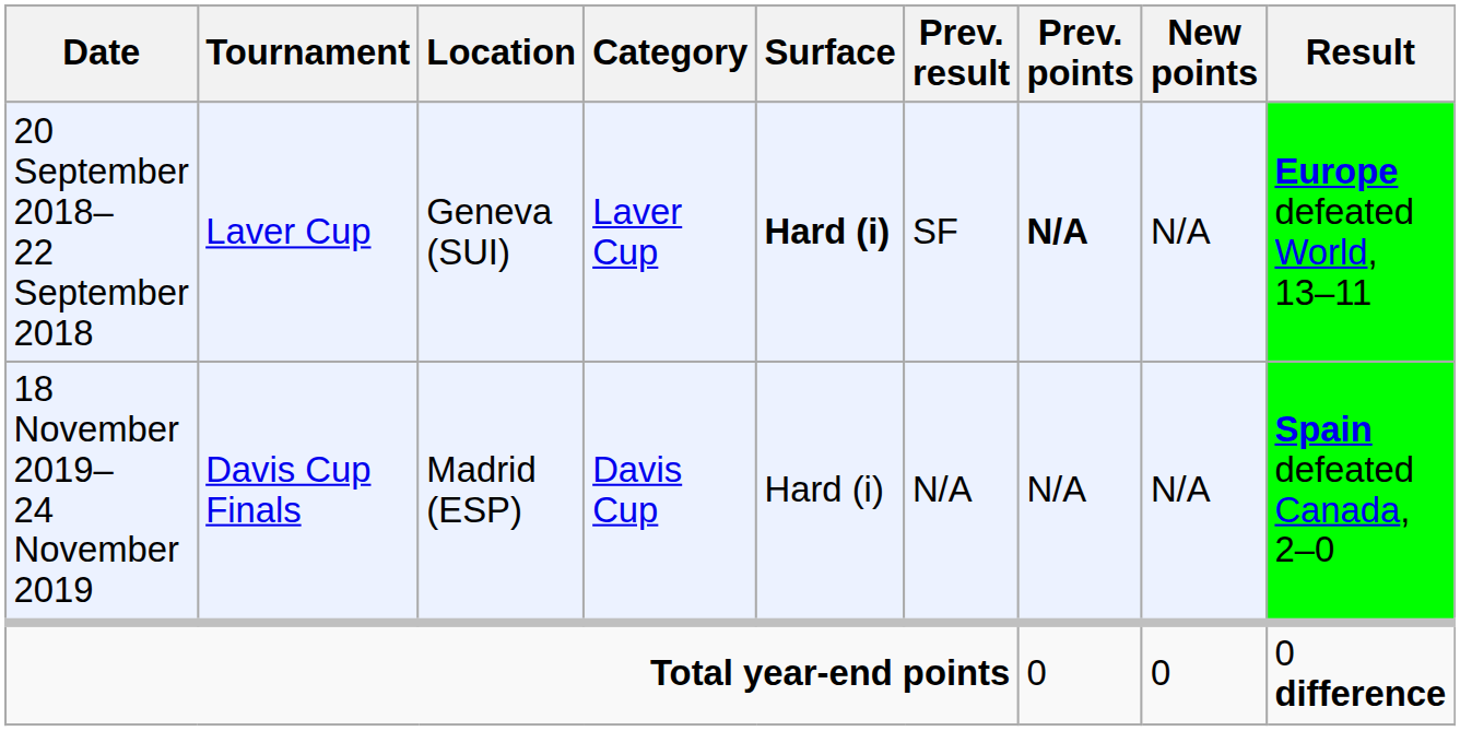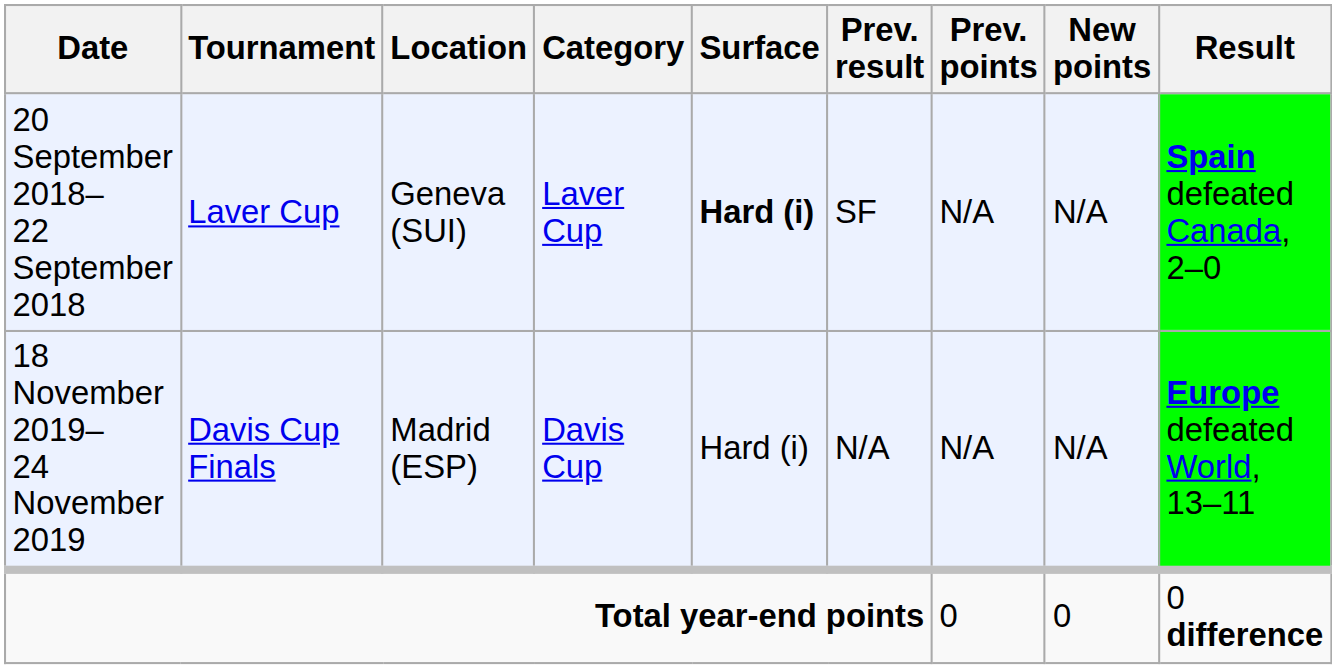20 September 2018– 22 September 2018 | Prev. points: bold -> normal
20 September 2018– 22 September 2018 | Result: Europe defeated World, 13–11 -> Spain defeated Canada, 2–0
18 November 2019– 24 November 2019 | Result: Spain defeated Canada, 2–0 -> Europe defeated World, 13–11
